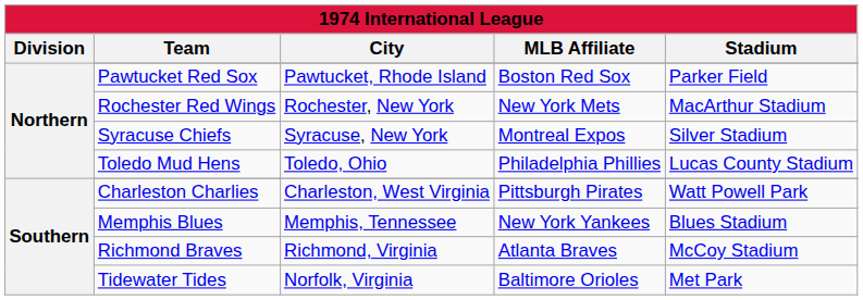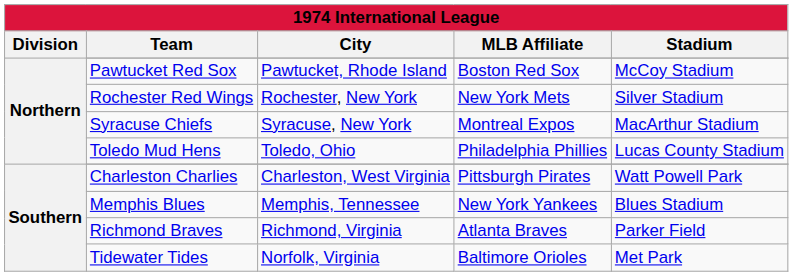Pawtucket Red Sox | Stadium: Parker Field -> McCoy Stadium
Rochester Red Wings | Stadium: MacArthur Stadium -> Silver Stadium
Syracuse Chiefs | Stadium: Silver Stadium -> MacArthur Stadium
Richmond Braves | Stadium: McCoy Stadium -> Parker Field
